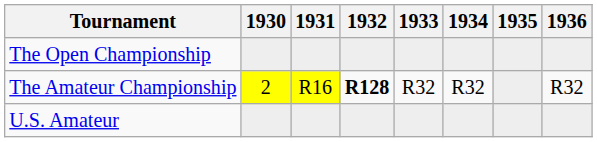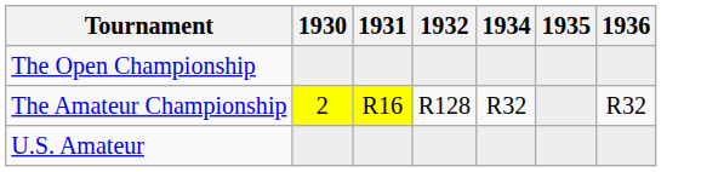- column: 1933 | R32
The Amateur Championship | 1932: bold -> normal
